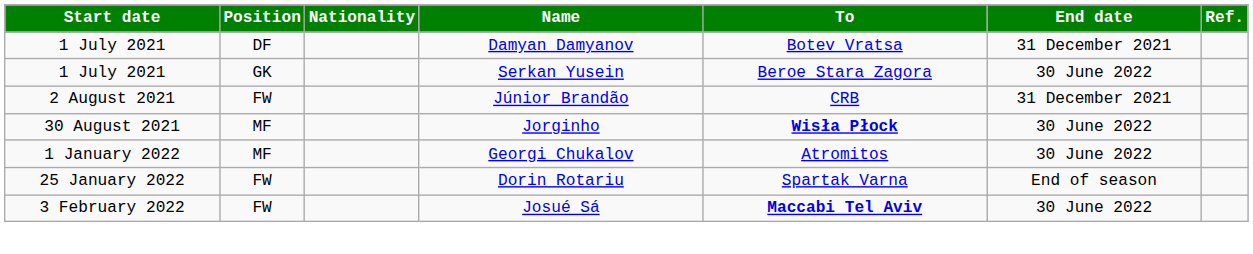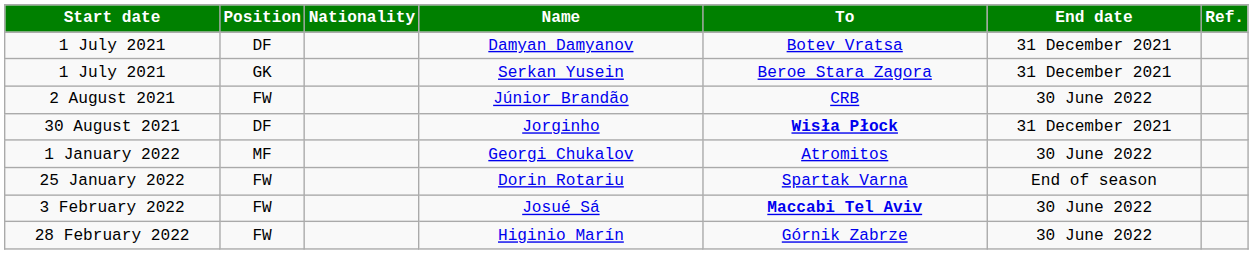Serkan Yusein | End date: 30 June 2022 -> 31 December 2021
Júnior Brandão | End date: 31 December 2021 -> 30 June 2022
Jorginho | Position: MF -> DF
Jorginho | End date: 30 June 2022 -> 31 December 2021
+ row: 28 February 2022 | FW | Higinio Marín | Górnik Zabrze | 30 June 2022
